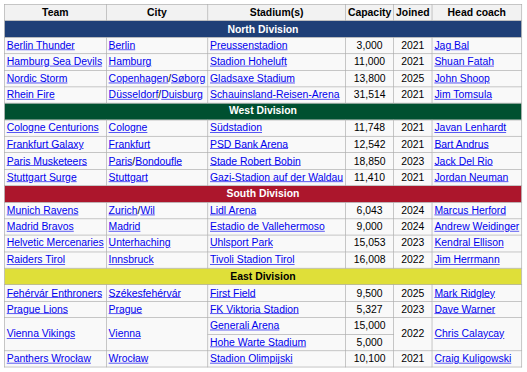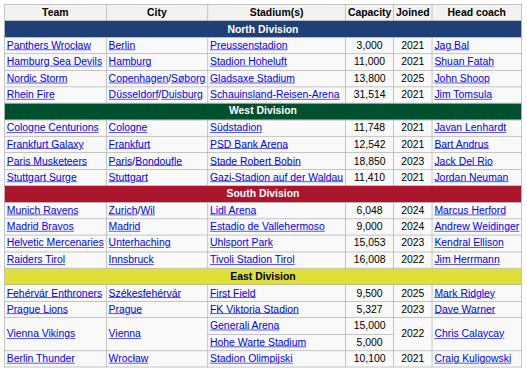Preussenstadion | Team: Berlin Thunder -> Panthers Wrocław
Lidl Arena | Capacity: 6,043 -> 6,048
Stadion Olimpijski | Team: Panthers Wrocław -> Berlin Thunder
